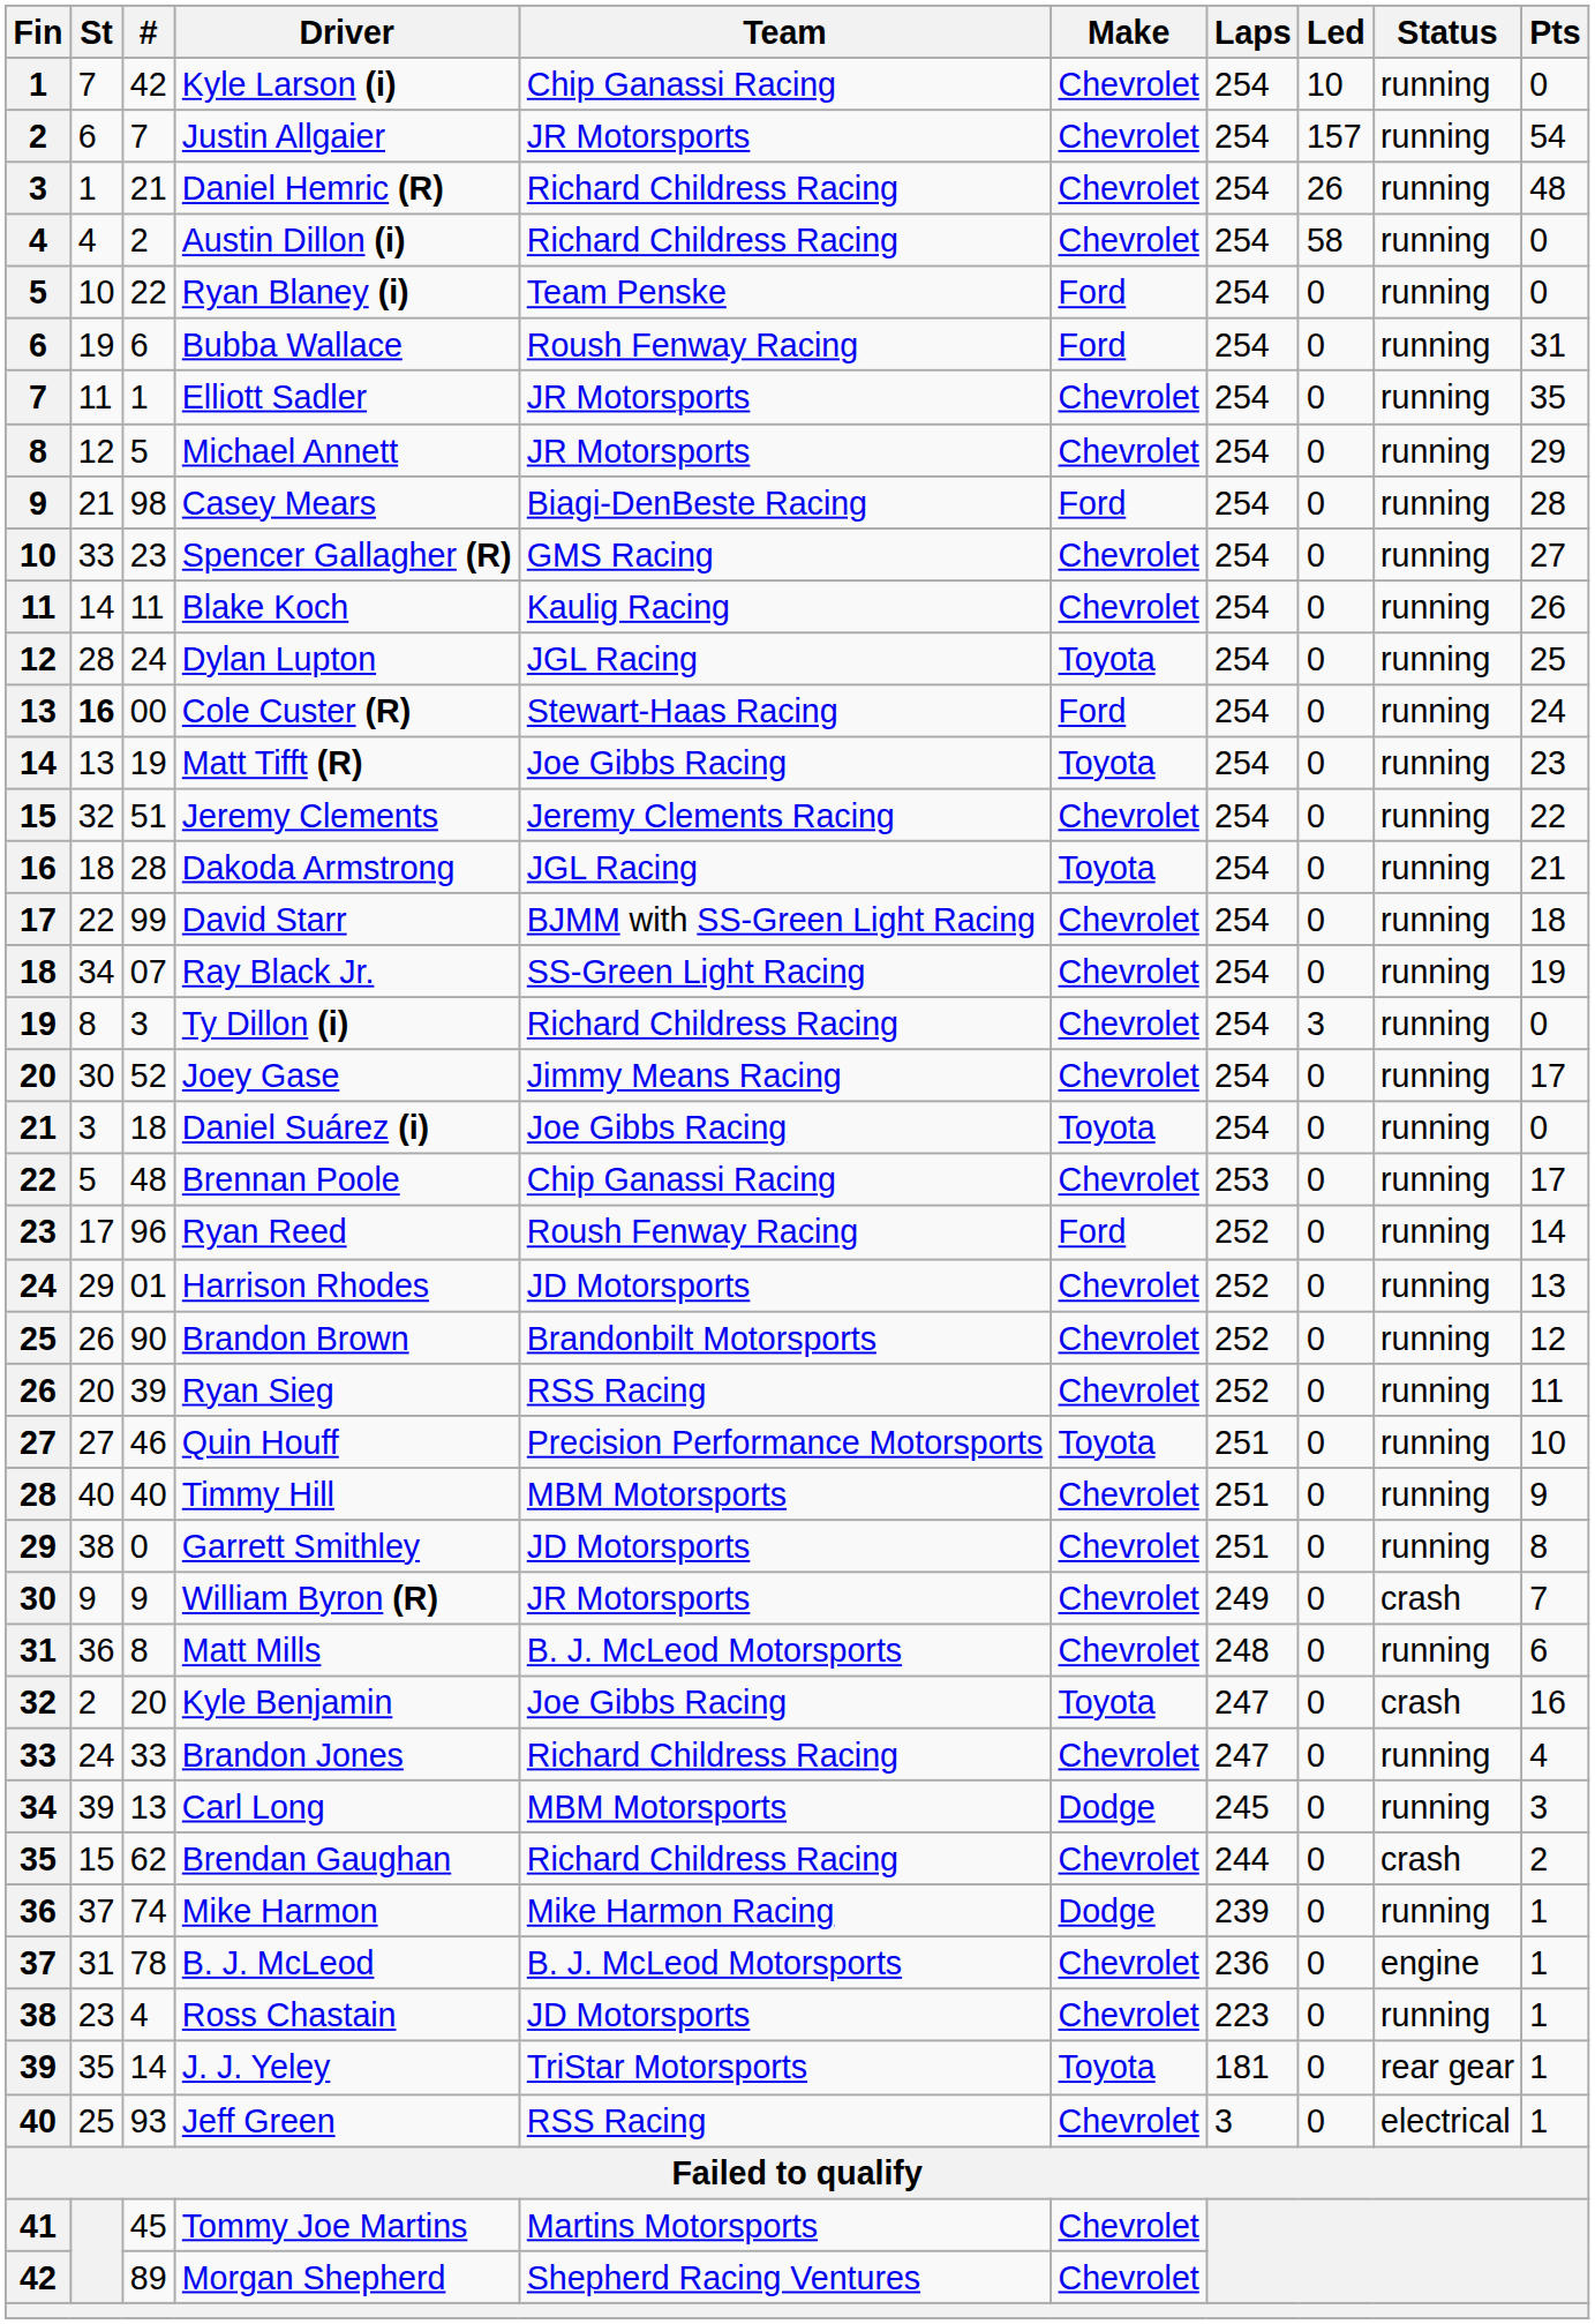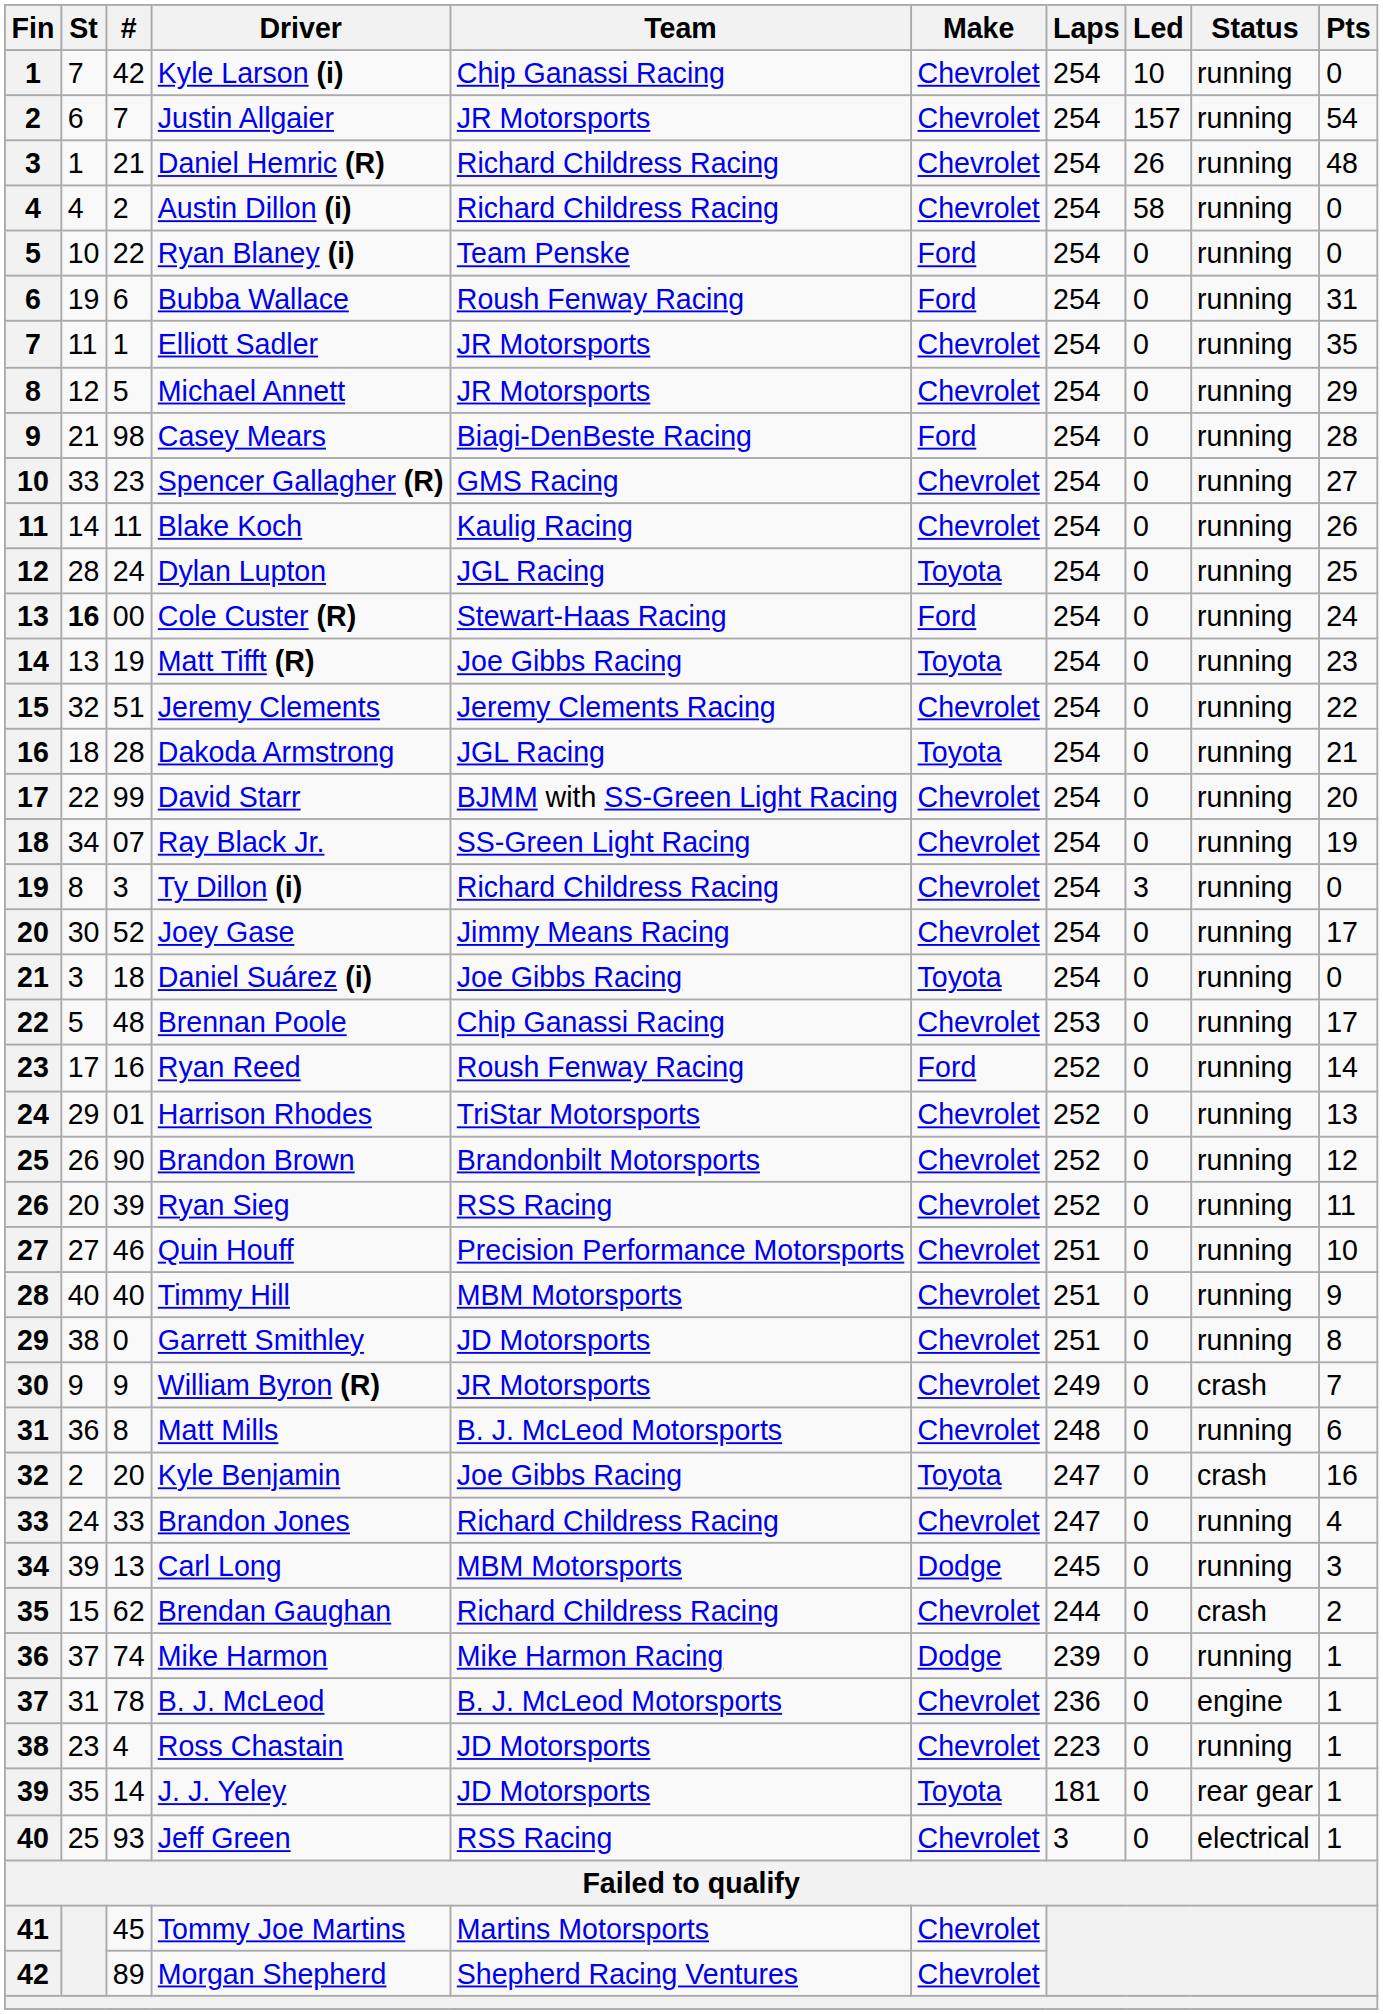David Starr | Pts: 18 -> 20
Ryan Reed | #: 96 -> 16
Harrison Rhodes | Team: JD Motorsports -> TriStar Motorsports
Quin Houff | Make: Toyota -> Chevrolet
J. J. Yeley | Team: TriStar Motorsports -> JD Motorsports
